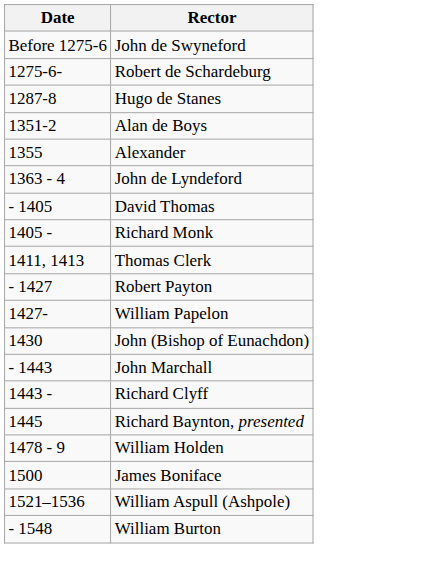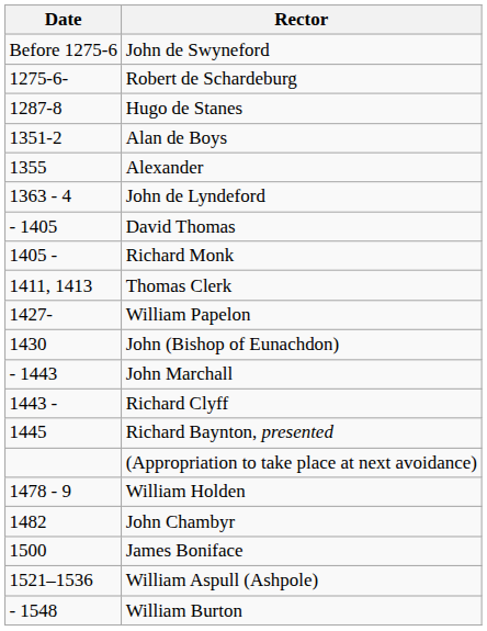- row: - 1427 | Robert Payton
+ row: (Appropriation to take place at next avoidance)
+ row: 1482 | John Chambyr
